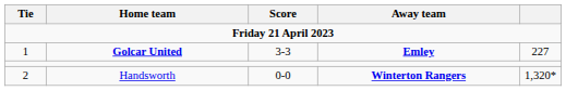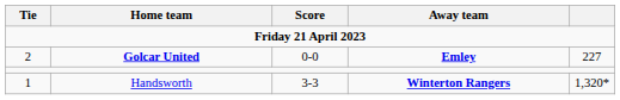Golcar United | Tie: 1 -> 2
Golcar United | Score: 3-3 -> 0-0
Handsworth | Tie: 2 -> 1
Handsworth | Score: 0-0 -> 3-3
